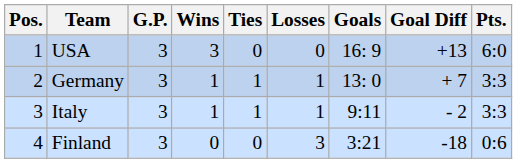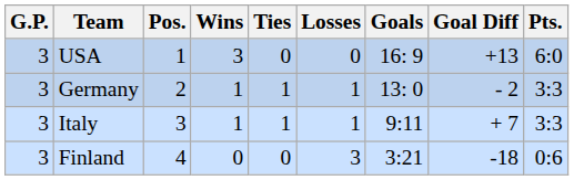columns swapped: Pos. <-> G.P.
Germany | Goal Diff: + 7 -> - 2
Italy | Goal Diff: - 2 -> + 7
